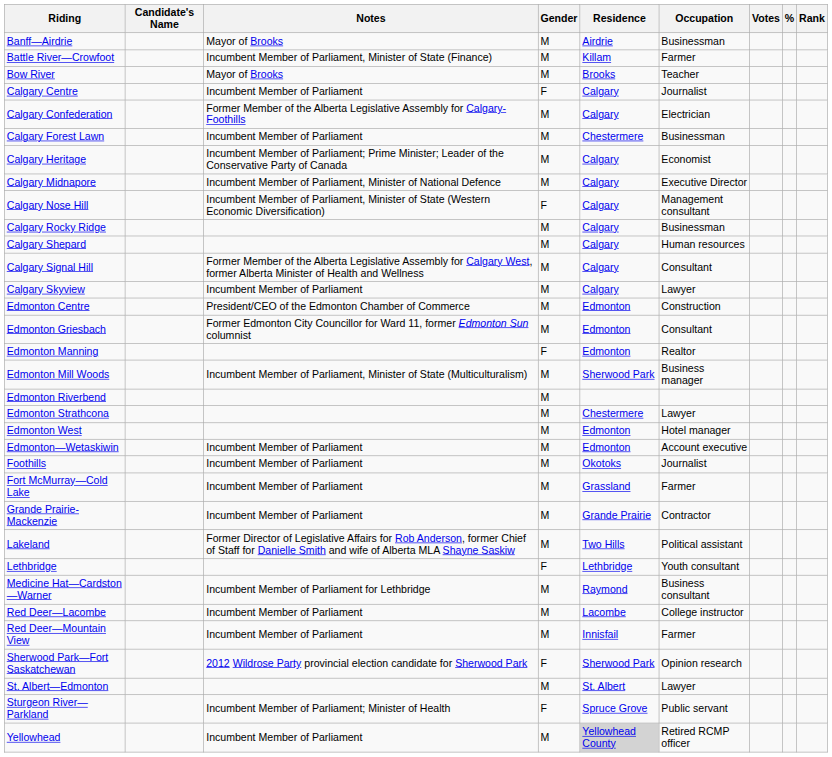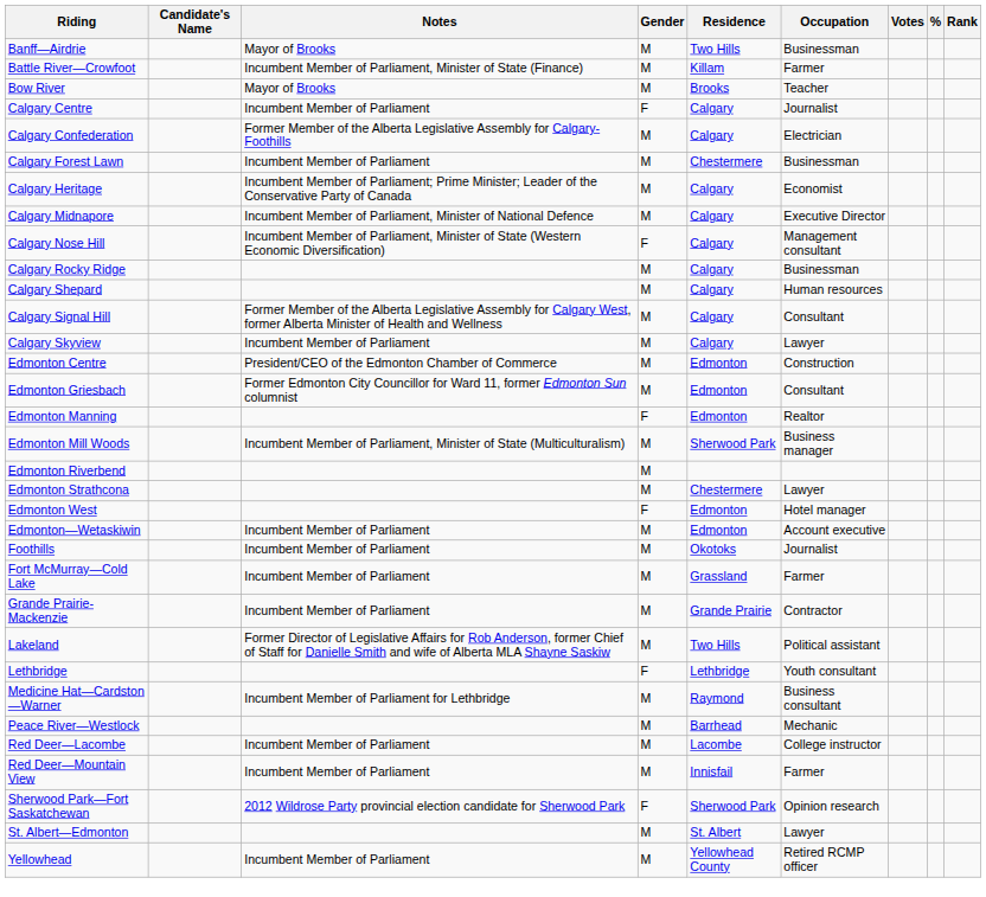Banff—Airdrie | Residence: Airdrie -> Two Hills
Edmonton West | Gender: M -> F
+ row: Peace River—Westlock | M | Barrhead | Mechanic
- row: Sturgeon River—Parkland | Incumbent Member of Parliament; Minister of Health | F | Spruce Grove | Public servant
Yellowhead | Residence: lightgrey background -> no background
